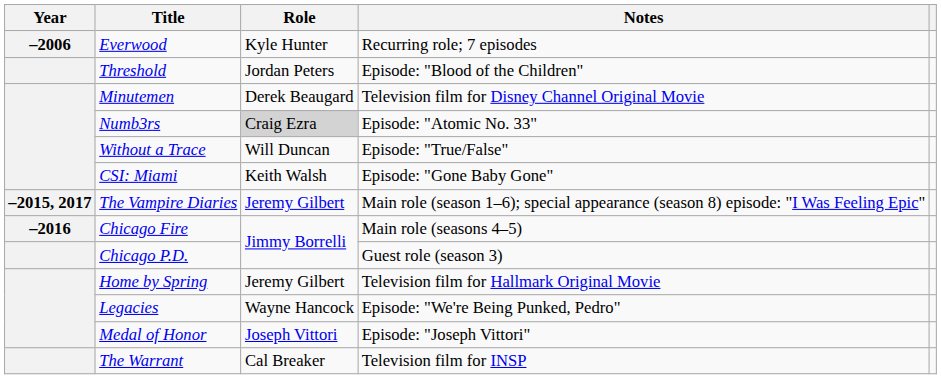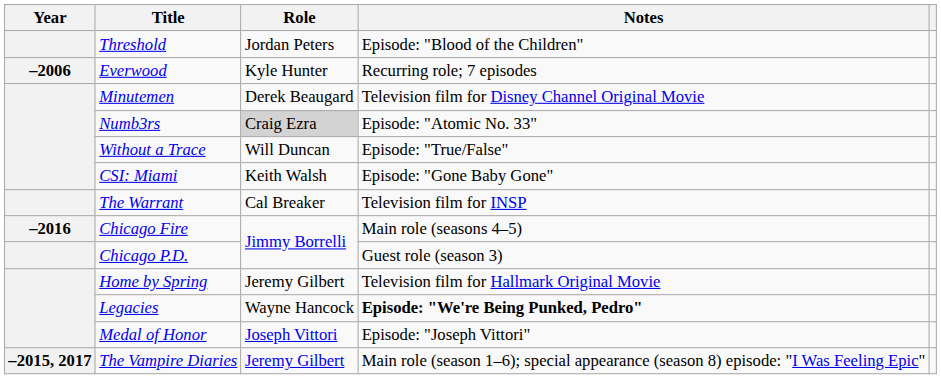rows swapped: Threshold <-> Everwood
rows swapped: The Vampire Diaries <-> The Warrant
Legacies | Notes: normal -> bold
